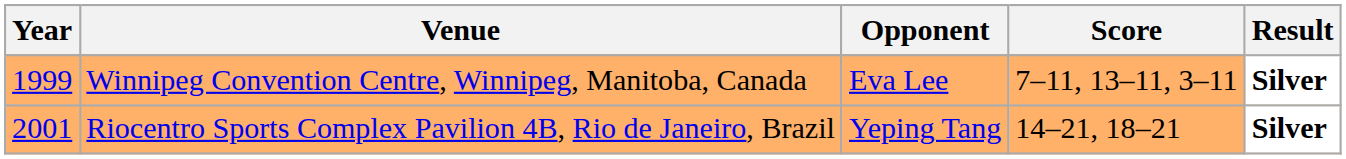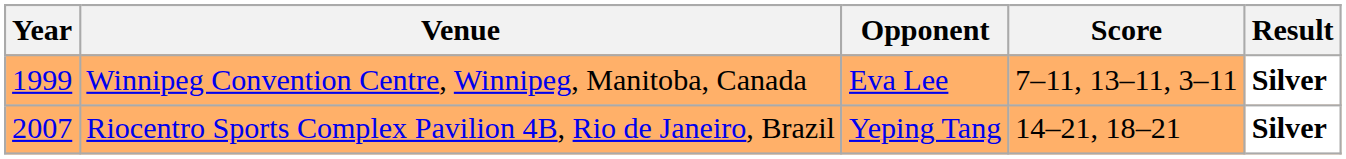Riocentro Sports Complex Pavilion 4B, Rio de Janeiro, Brazil | Year: 2001 -> 2007
